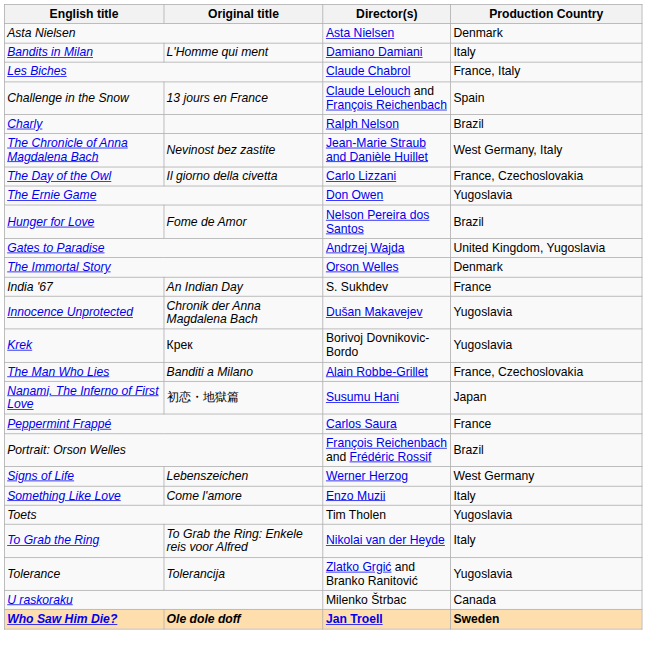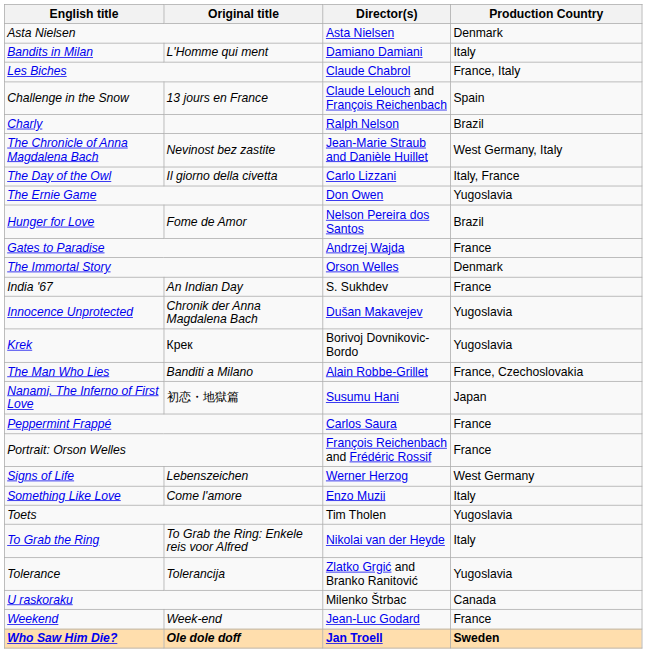The Day of the Owl | Production Country: France, Czechoslovakia -> Italy, France
Gates to Paradise | Production Country: United Kingdom, Yugoslavia -> France
Portrait: Orson Welles | Production Country: Brazil -> France
+ row: Weekend | Week-end | Jean-Luc Godard | France
